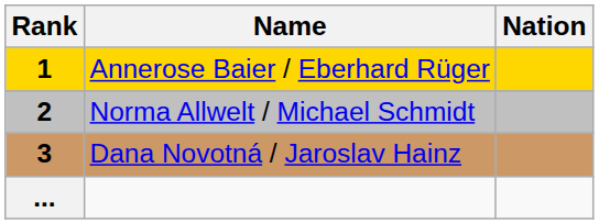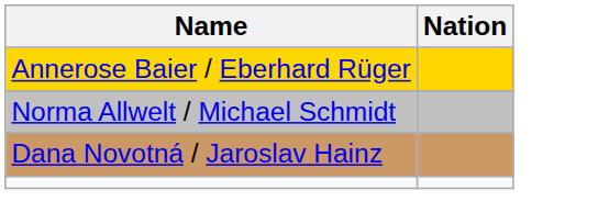- column: Rank | 1 | 2 | 3 | ...
